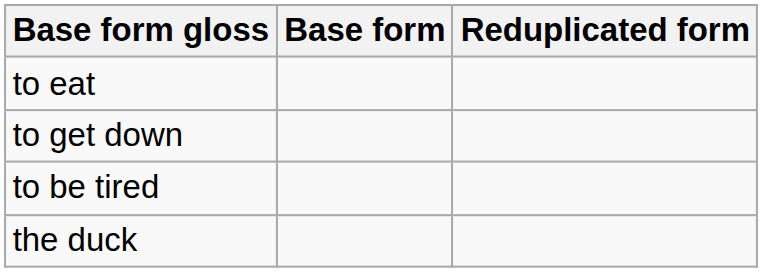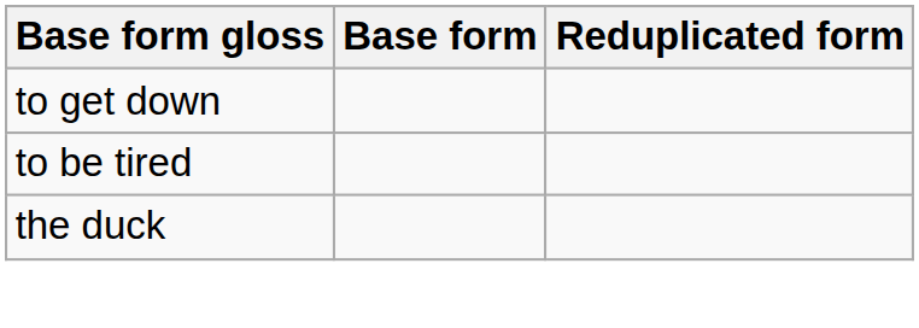- row: to eat
